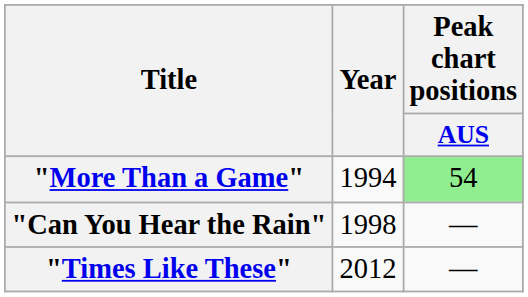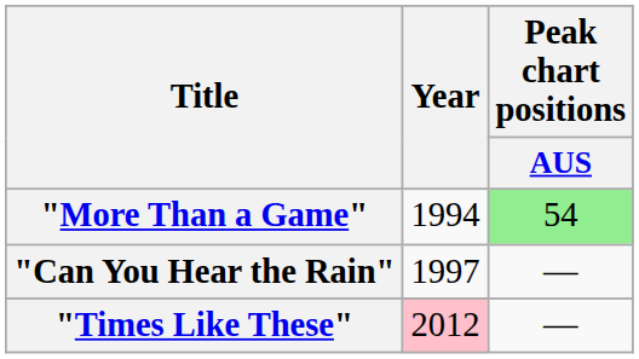"Can You Hear the Rain" | Year: 1998 -> 1997
"Times Like These" | Year: no background -> pink background
